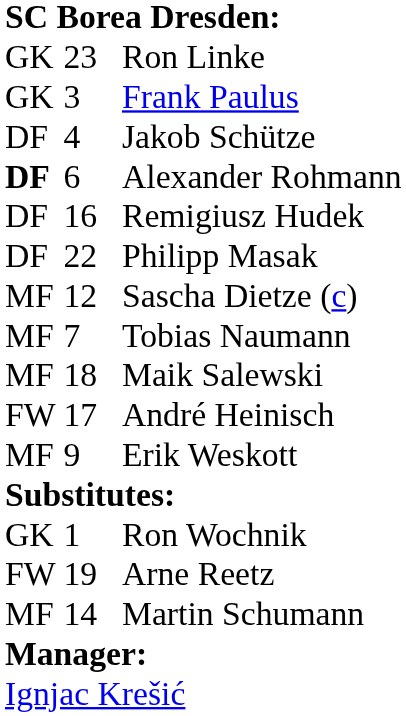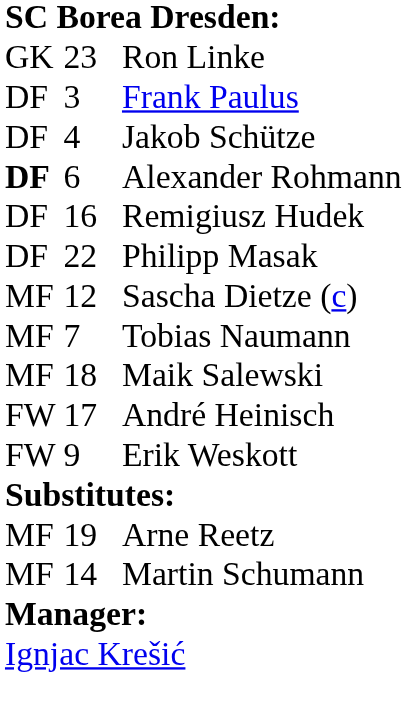Frank Paulus | column 1: GK -> DF
Erik Weskott | column 1: MF -> FW
- row: GK | 1 | Ron Wochnik
Arne Reetz | column 1: FW -> MF
